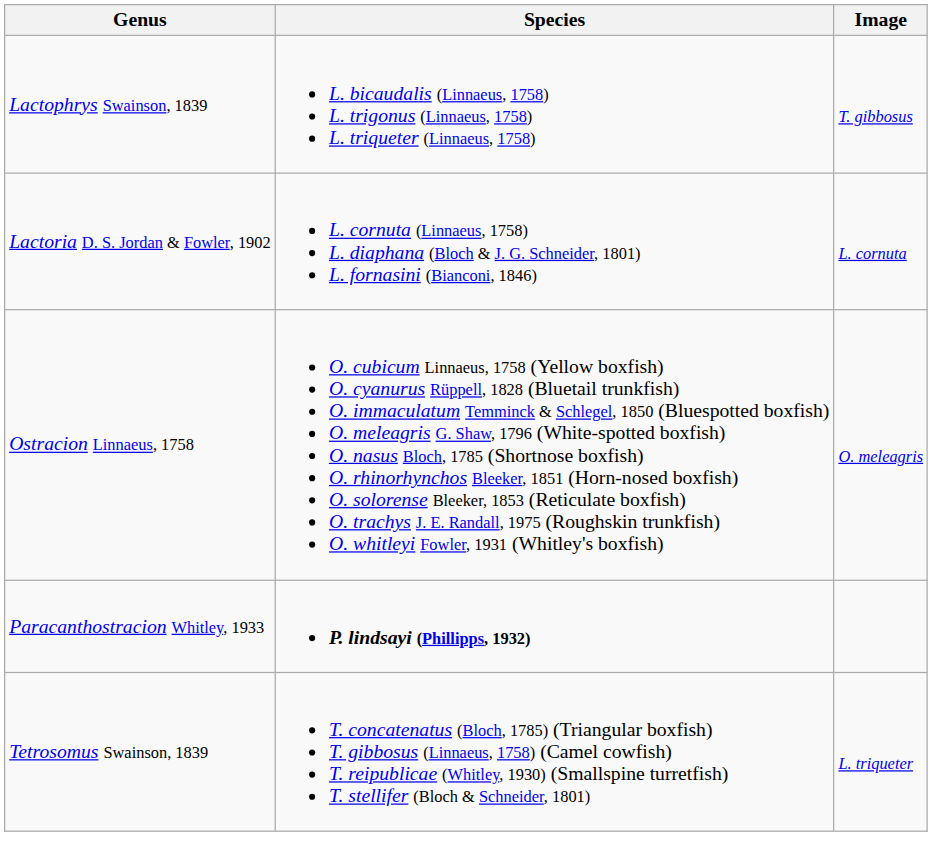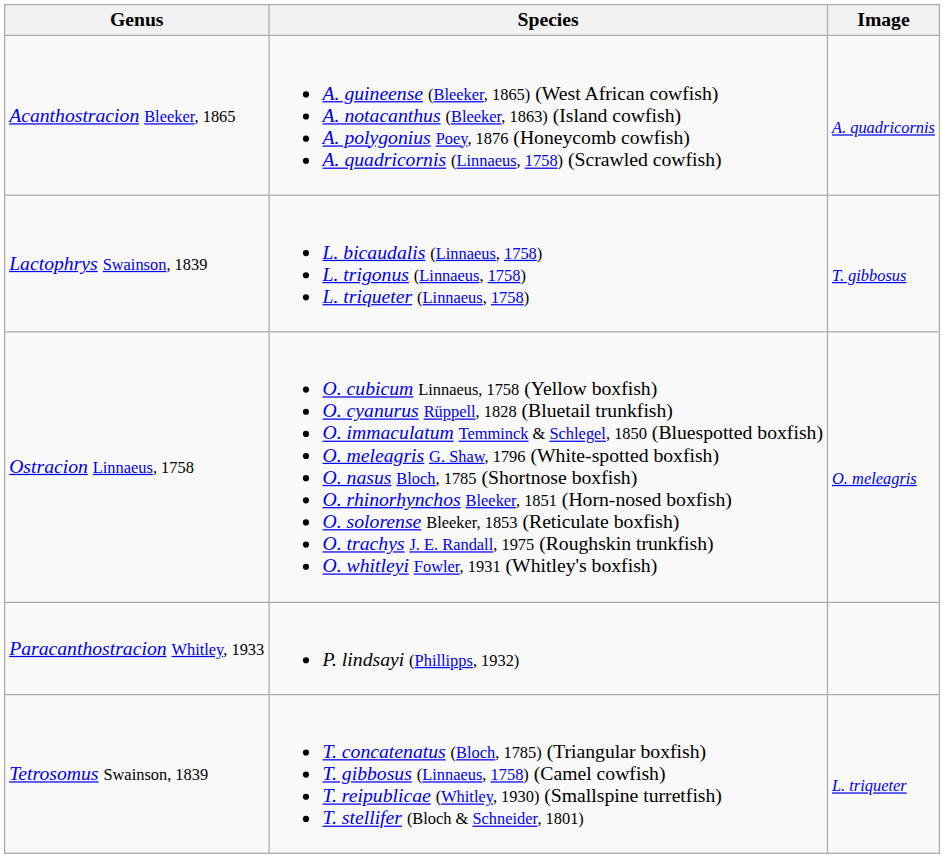+ row: Acanthostracion Bleeker, 1865 | A. guineense (Bleeker, 1865) (West African cowfish) A. notacanthus (Bleeker, 1863) (Island cowfish) A. polygonius Poey, 1876 (Honeycomb cowfish) A. quadricornis (Linnaeus, 1758) (Scrawled cowfish) | A. quadricornis
- row: Lactoria D. S. Jordan & Fowler, 1902 | L. cornuta (Linnaeus, 1758) L. diaphana (Bloch & J. G. Schneider, 1801) L. fornasini (Bianconi, 1846) | L. cornuta
Paracanthostracion Whitley, 1933 | Species: bold -> normal
